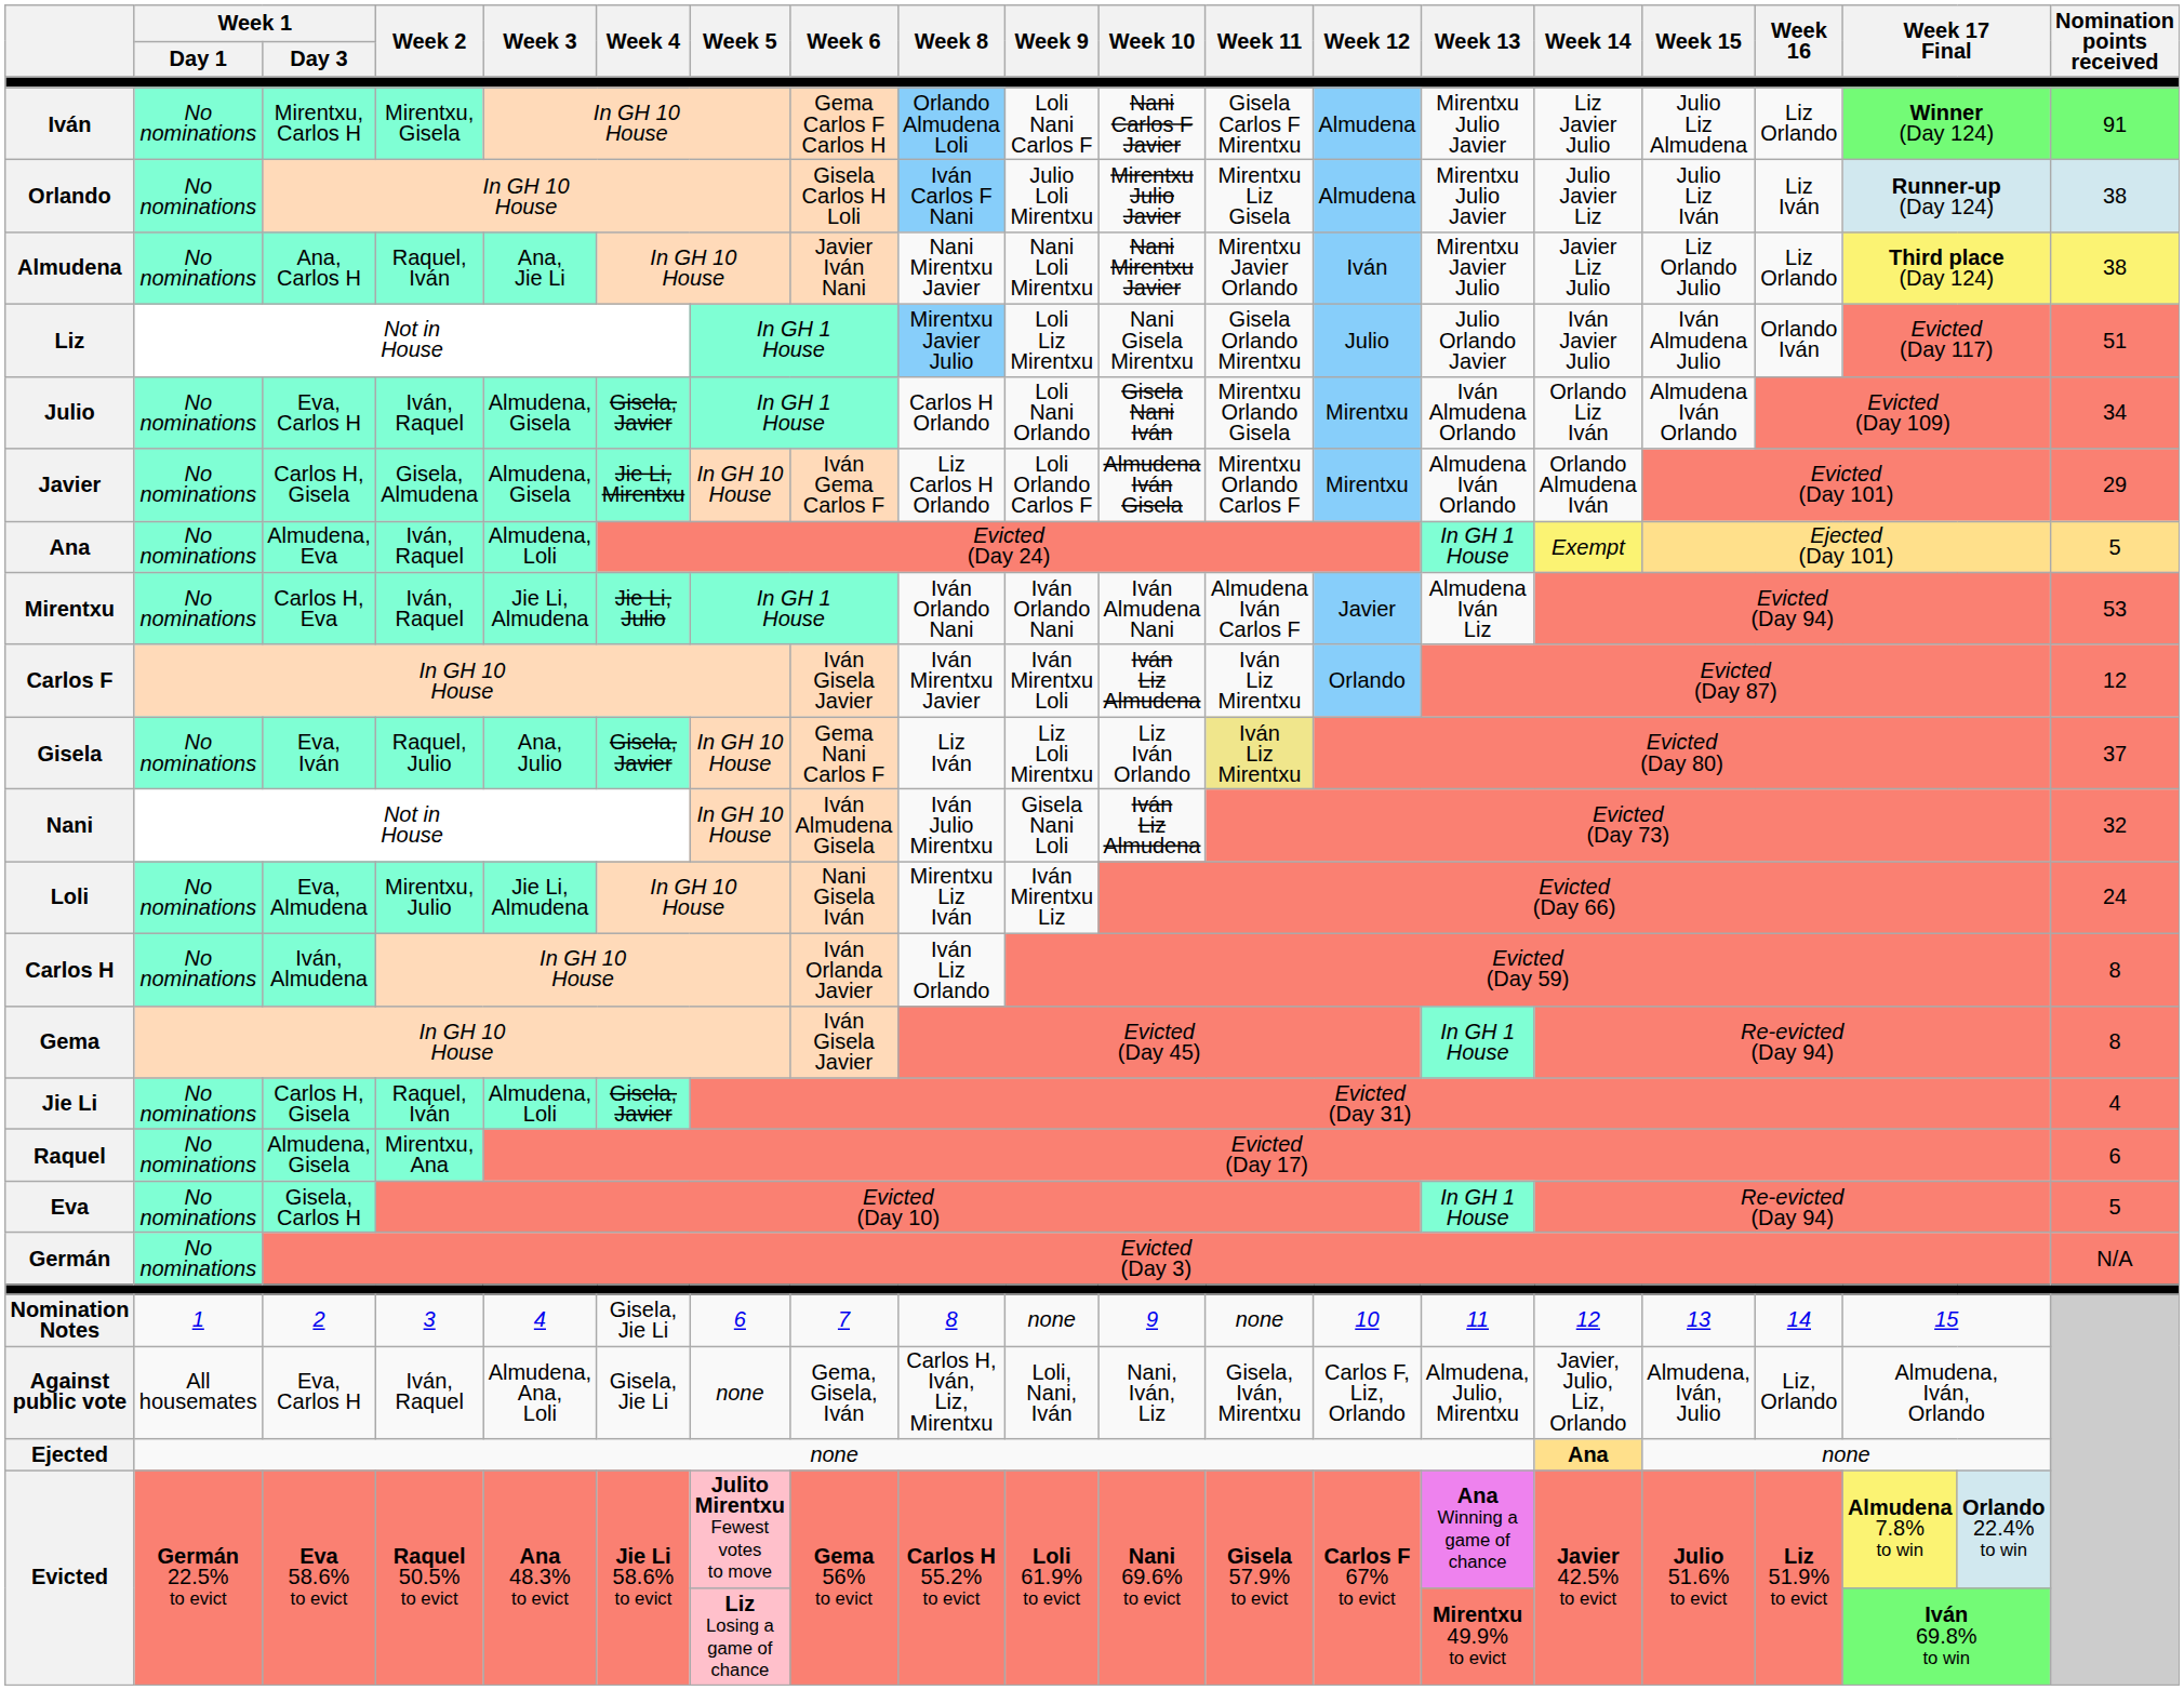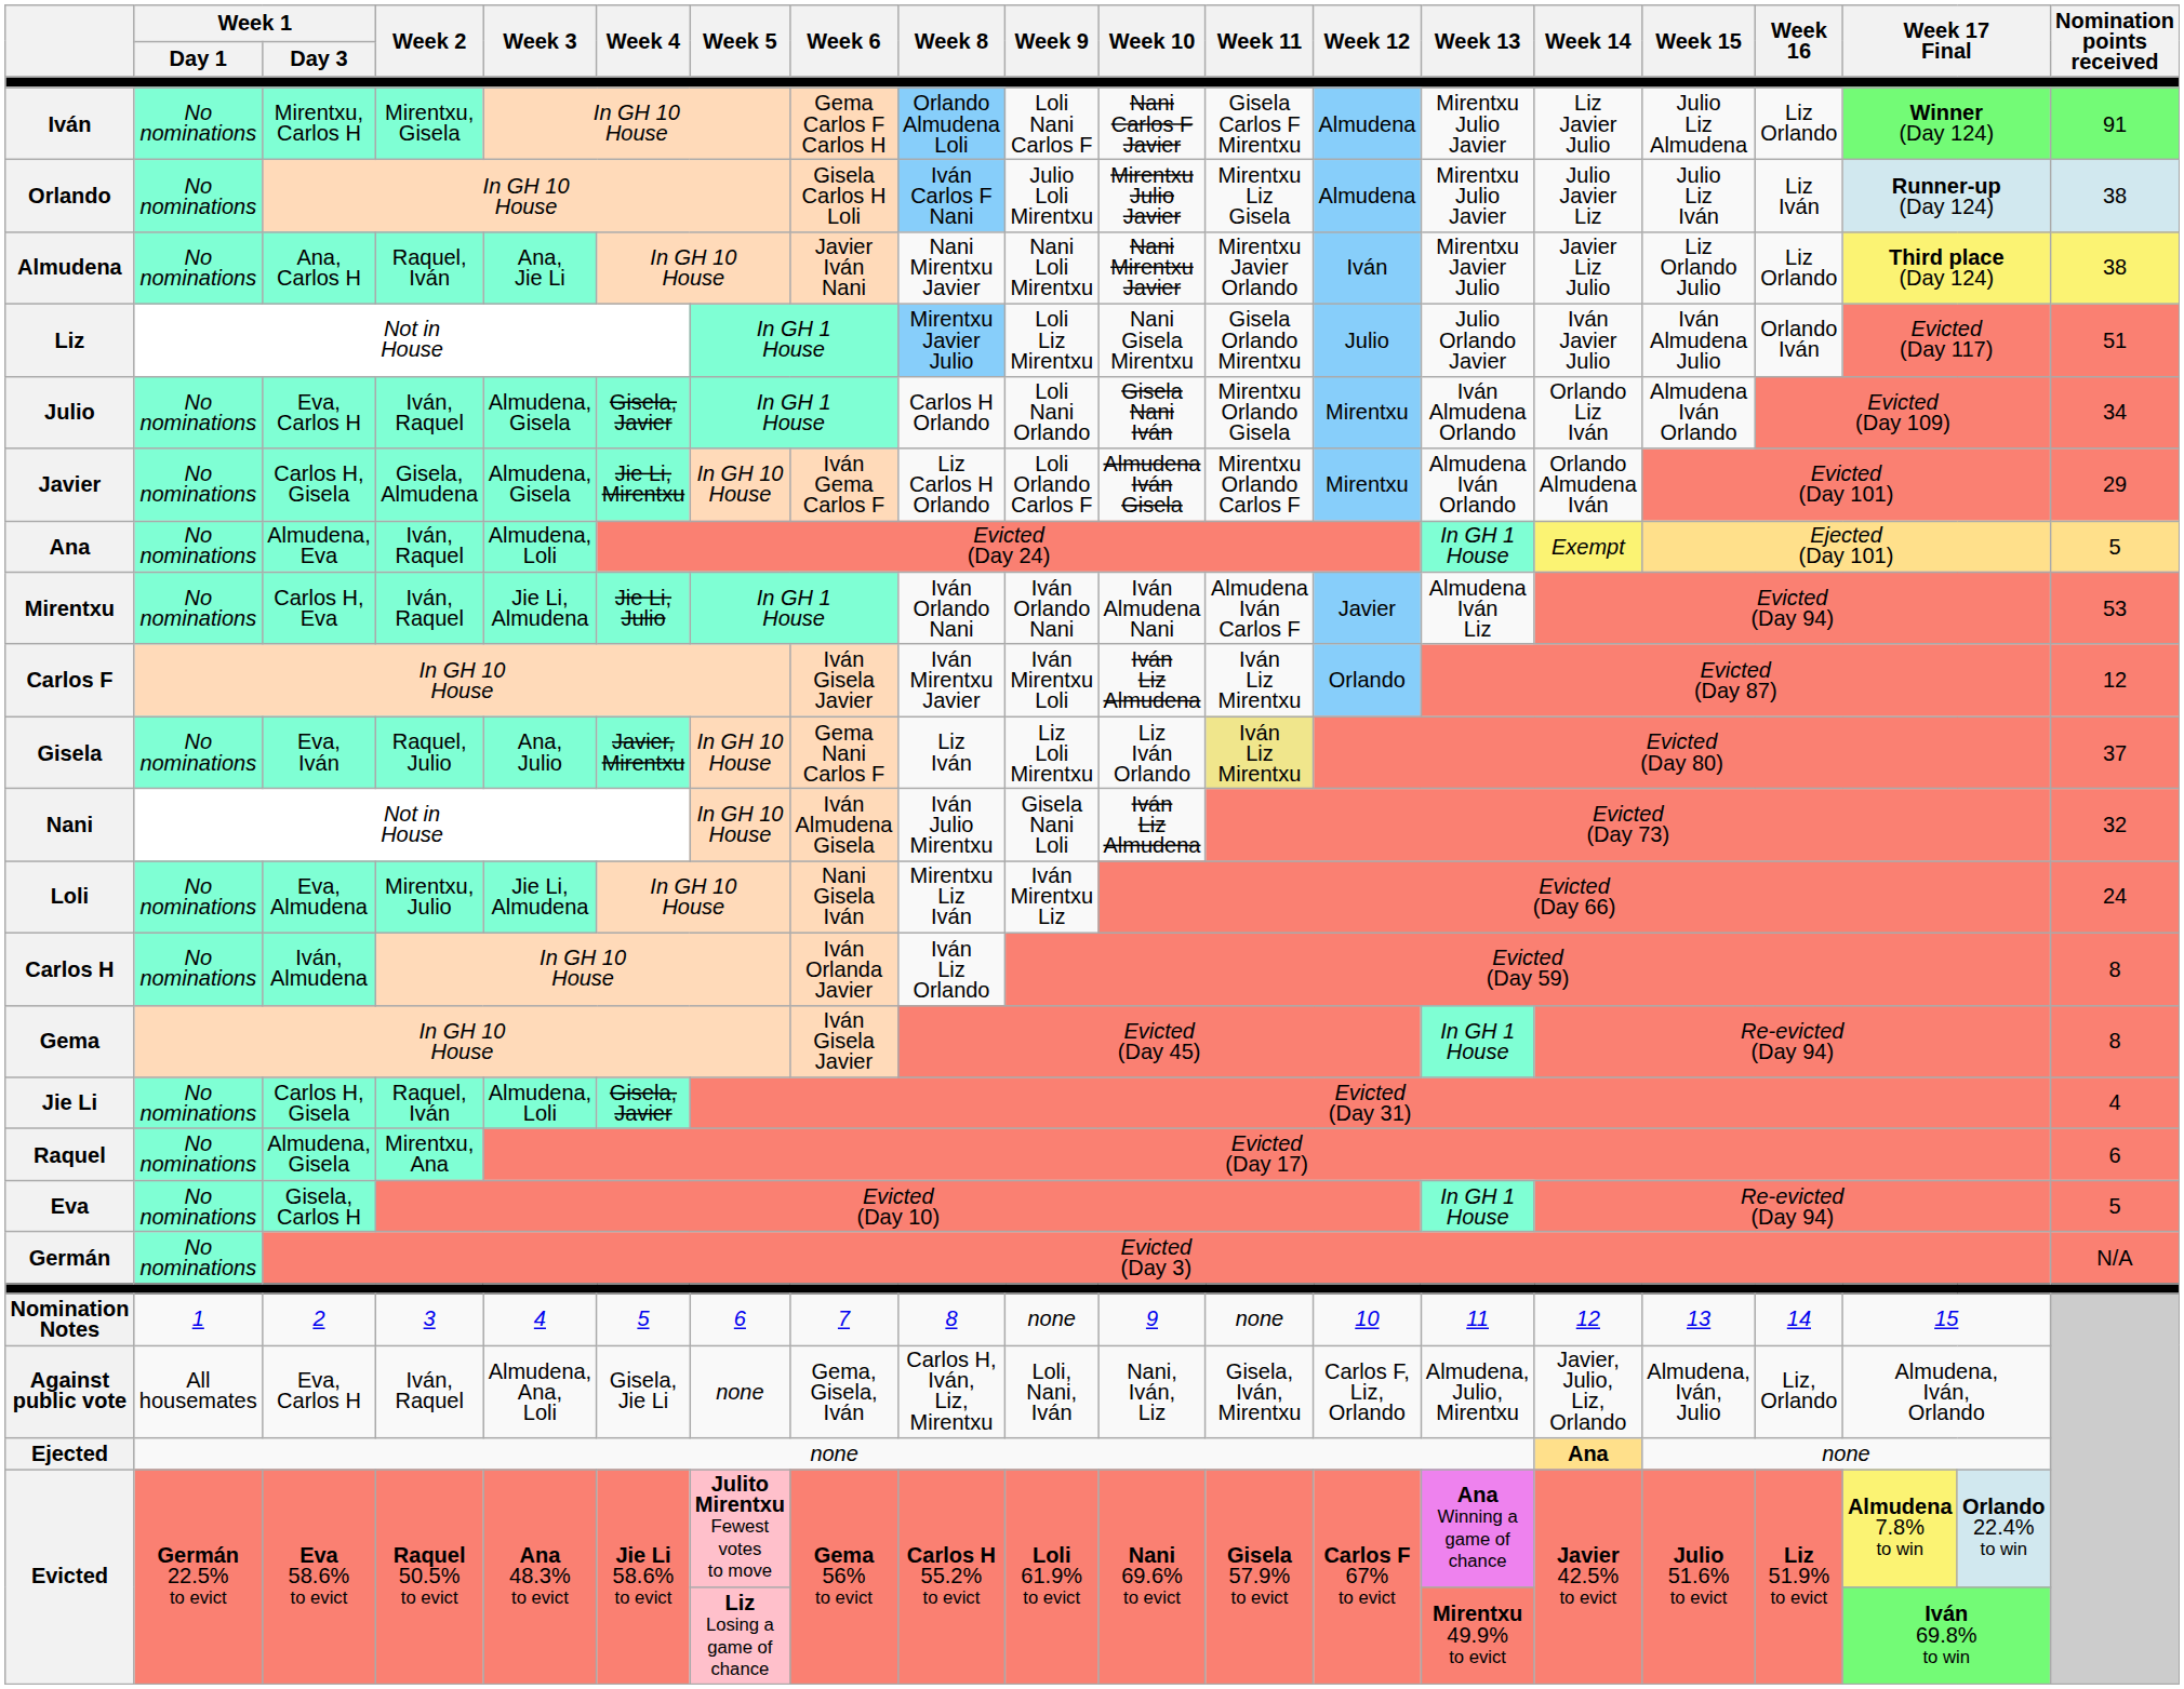Gisela | Week 4: Gisela, Javier -> Javier, Mirentxu
Nomination Notes | Week 4: Gisela, Jie Li -> 5
